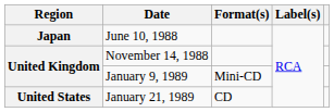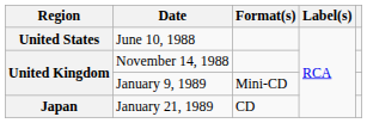June 10, 1988 | Region: Japan -> United States
January 21, 1989 | Region: United States -> Japan
